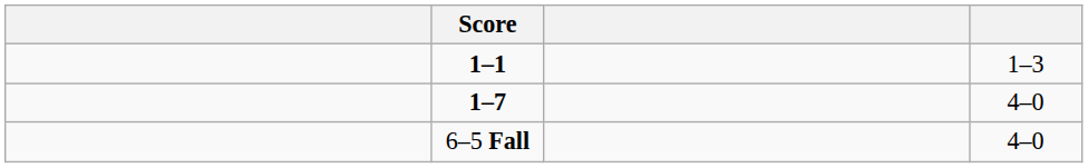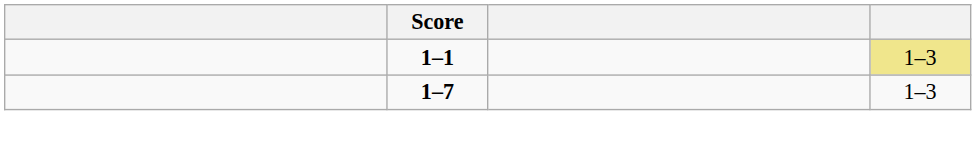1–1 | column 4: no background -> khaki background
1–7 | column 4: 4–0 -> 1–3
- row: 6–5 Fall | 4–0
